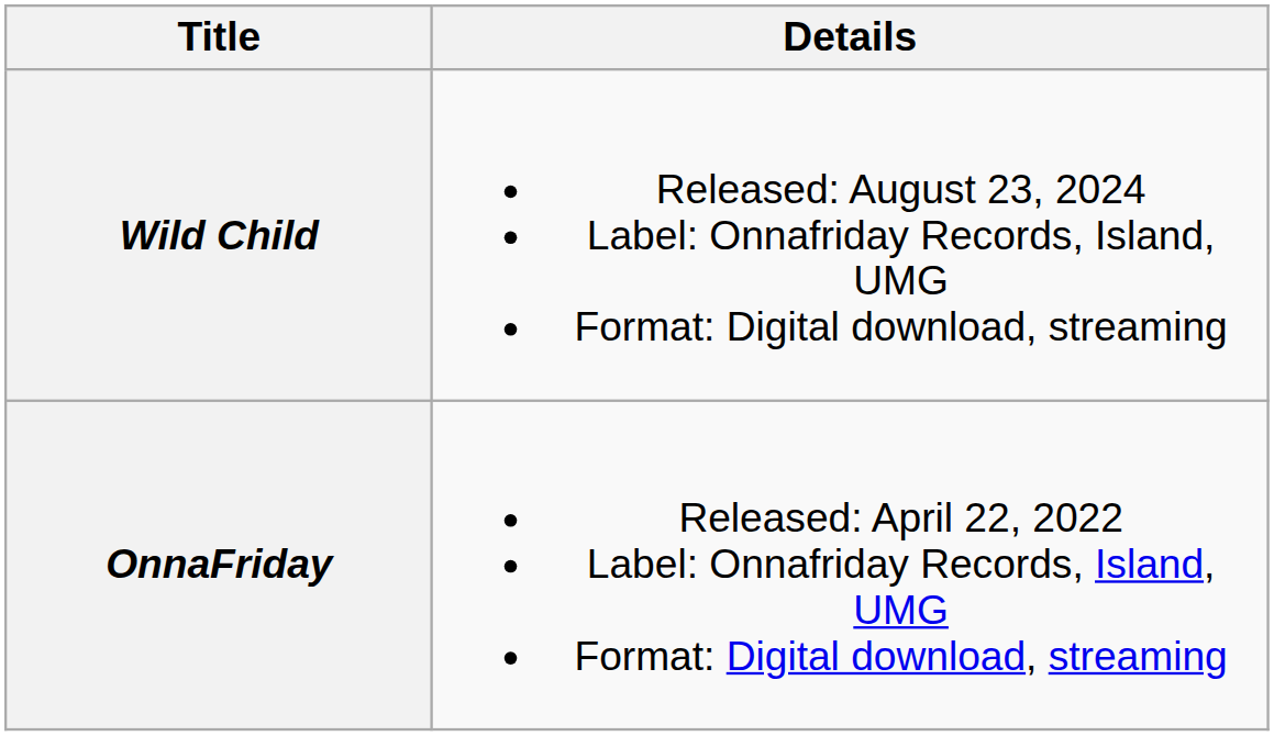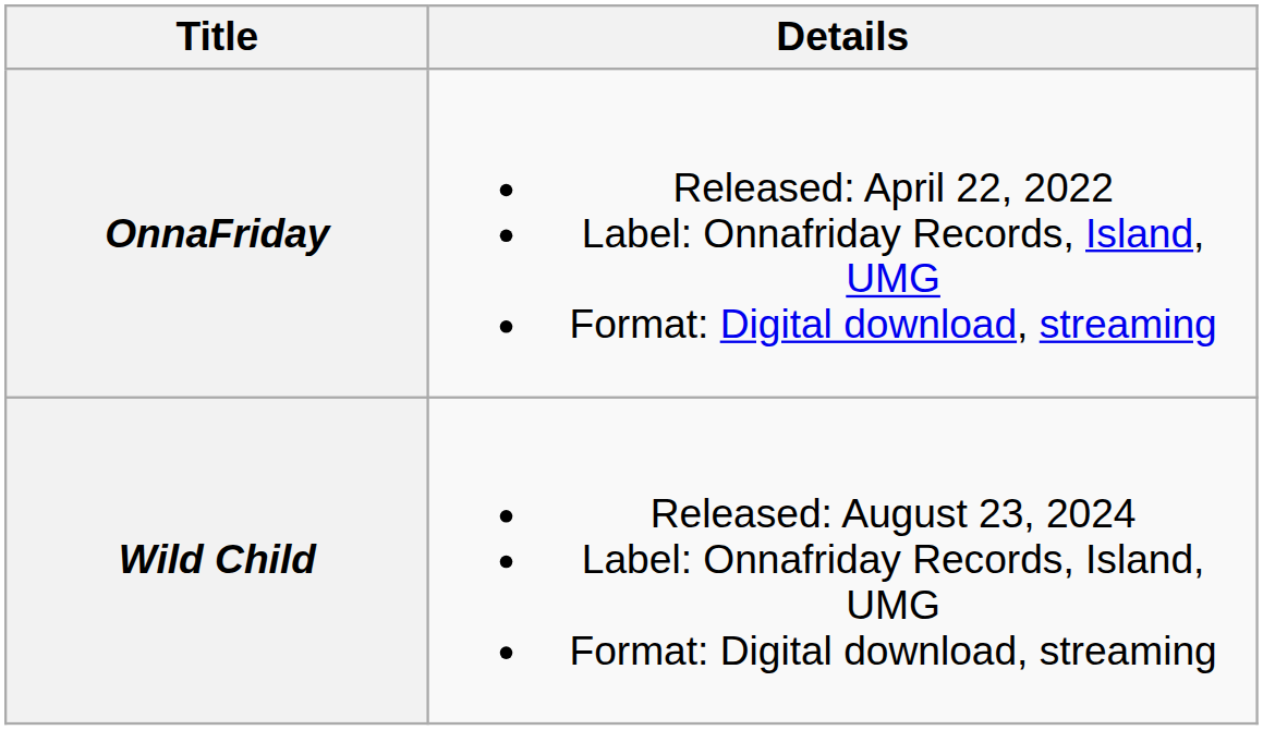rows swapped: OnnaFriday <-> Wild Child
